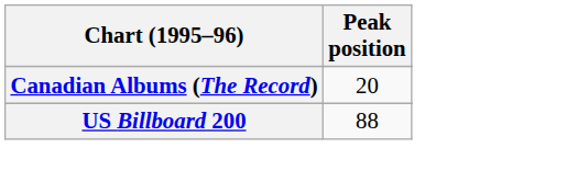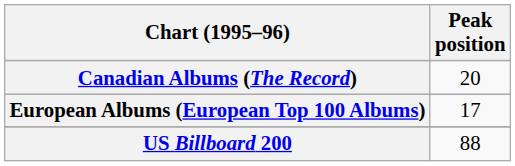+ row: European Albums (European Top 100 Albums) | 17
